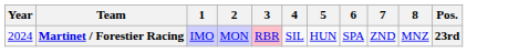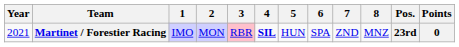+ column: Points | 0
Martinet / Forestier Racing | Year: 2024 -> 2021
Martinet / Forestier Racing | 4: normal -> bold
